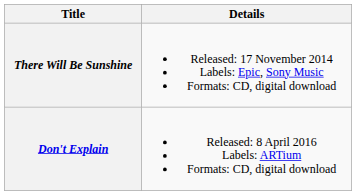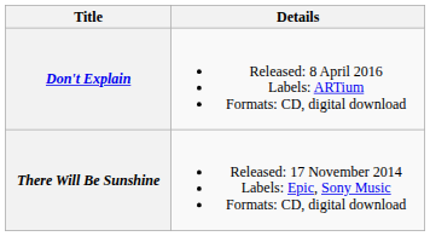rows swapped: There Will Be Sunshine <-> Don't Explain
